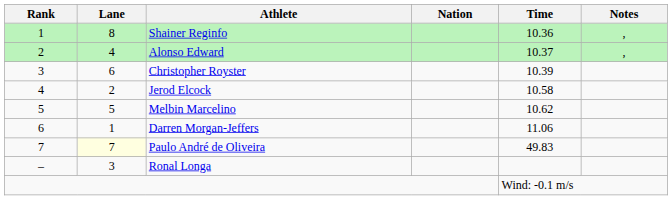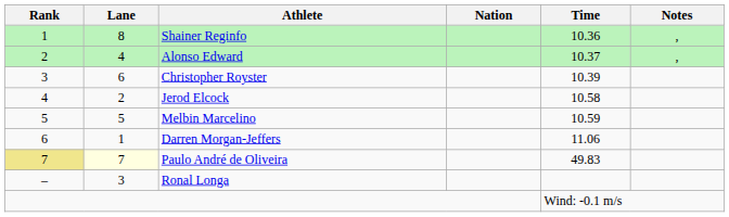Melbin Marcelino | Time: 10.62 -> 10.59
Paulo André de Oliveira | Rank: no background -> khaki background
